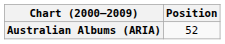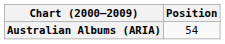Australian Albums (ARIA) | Position: 52 -> 54
